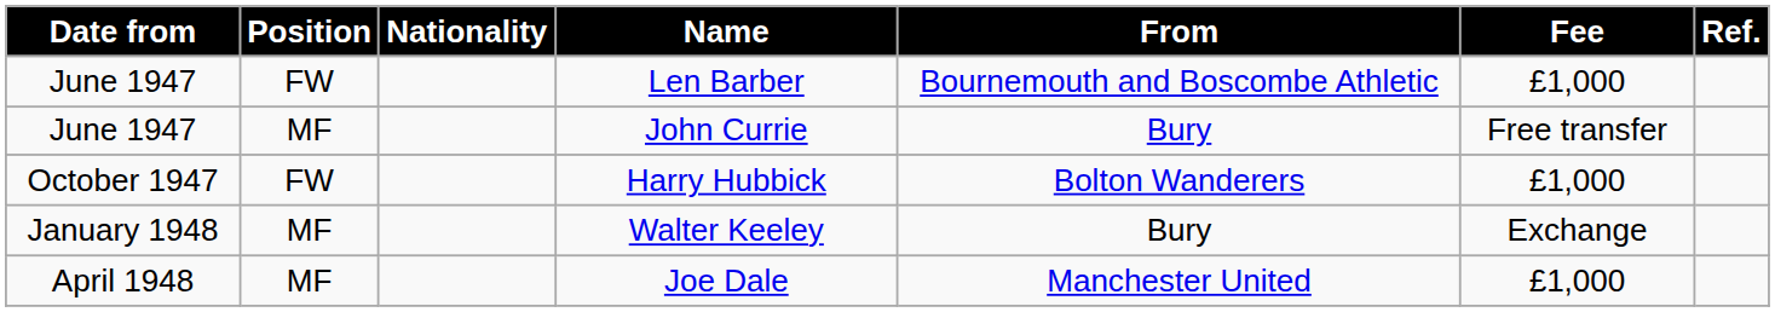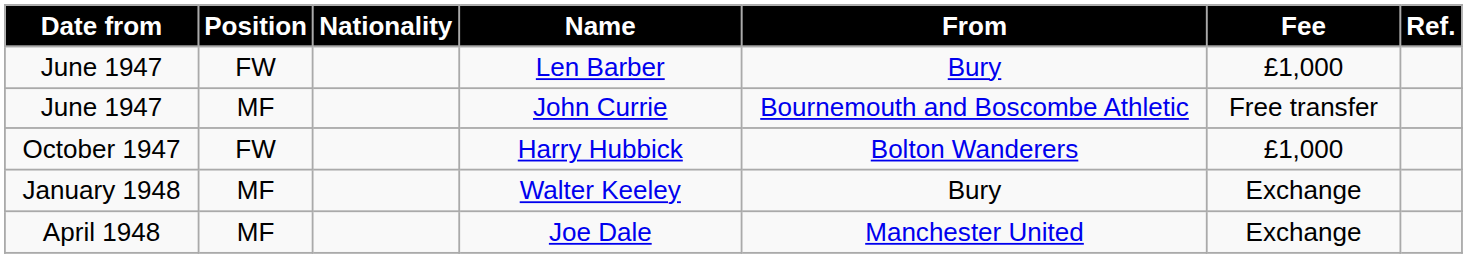Len Barber | From: Bournemouth and Boscombe Athletic -> Bury
John Currie | From: Bury -> Bournemouth and Boscombe Athletic
Joe Dale | Fee: £1,000 -> Exchange
